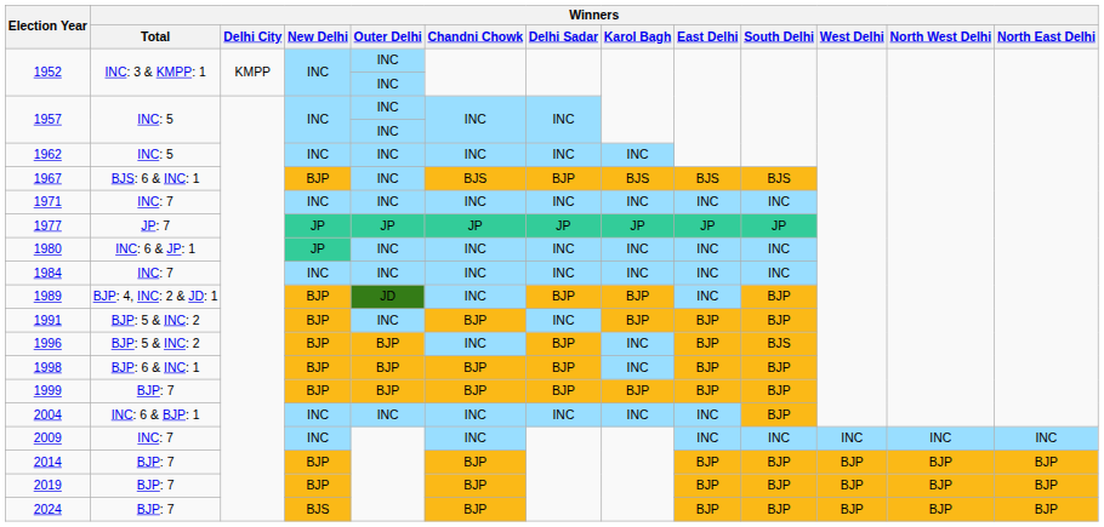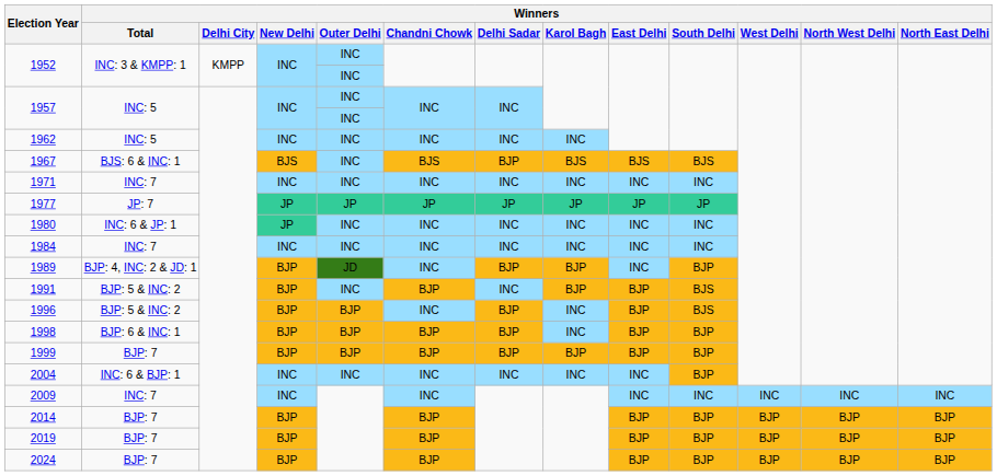1967 | Winners / New Delhi: BJP -> BJS
1991 | Winners / South Delhi: BJP -> BJS
2024 | Winners / New Delhi: BJS -> BJP
